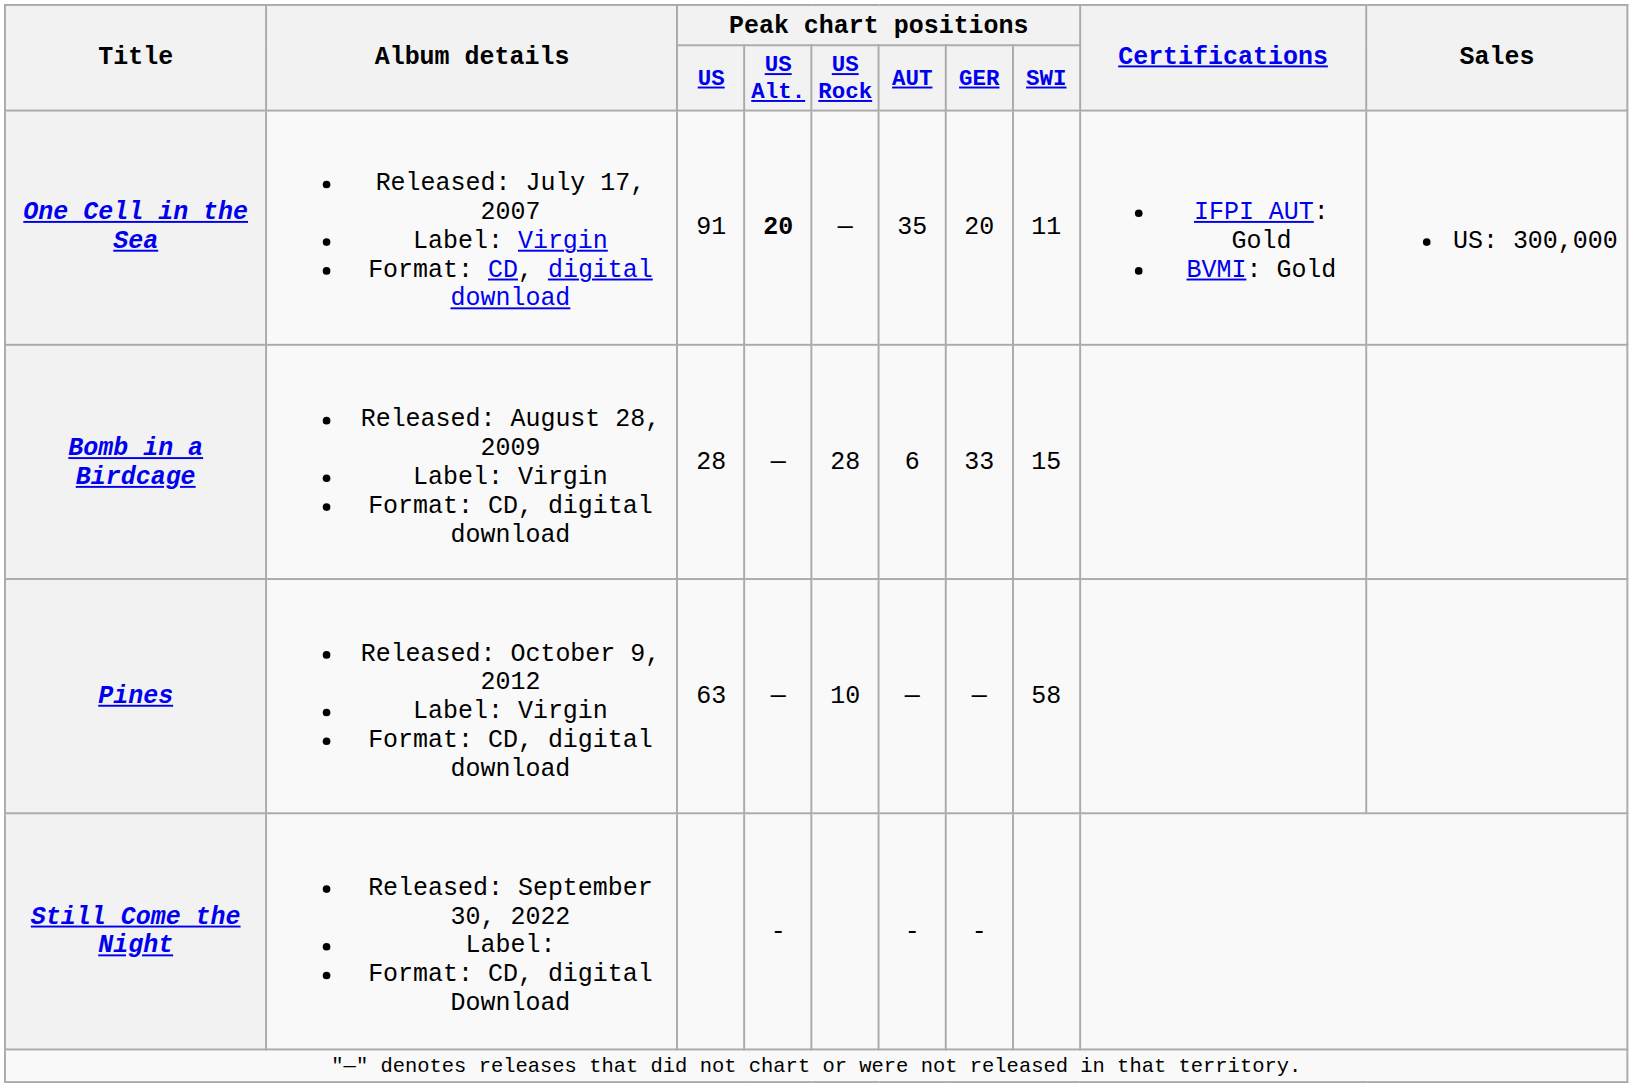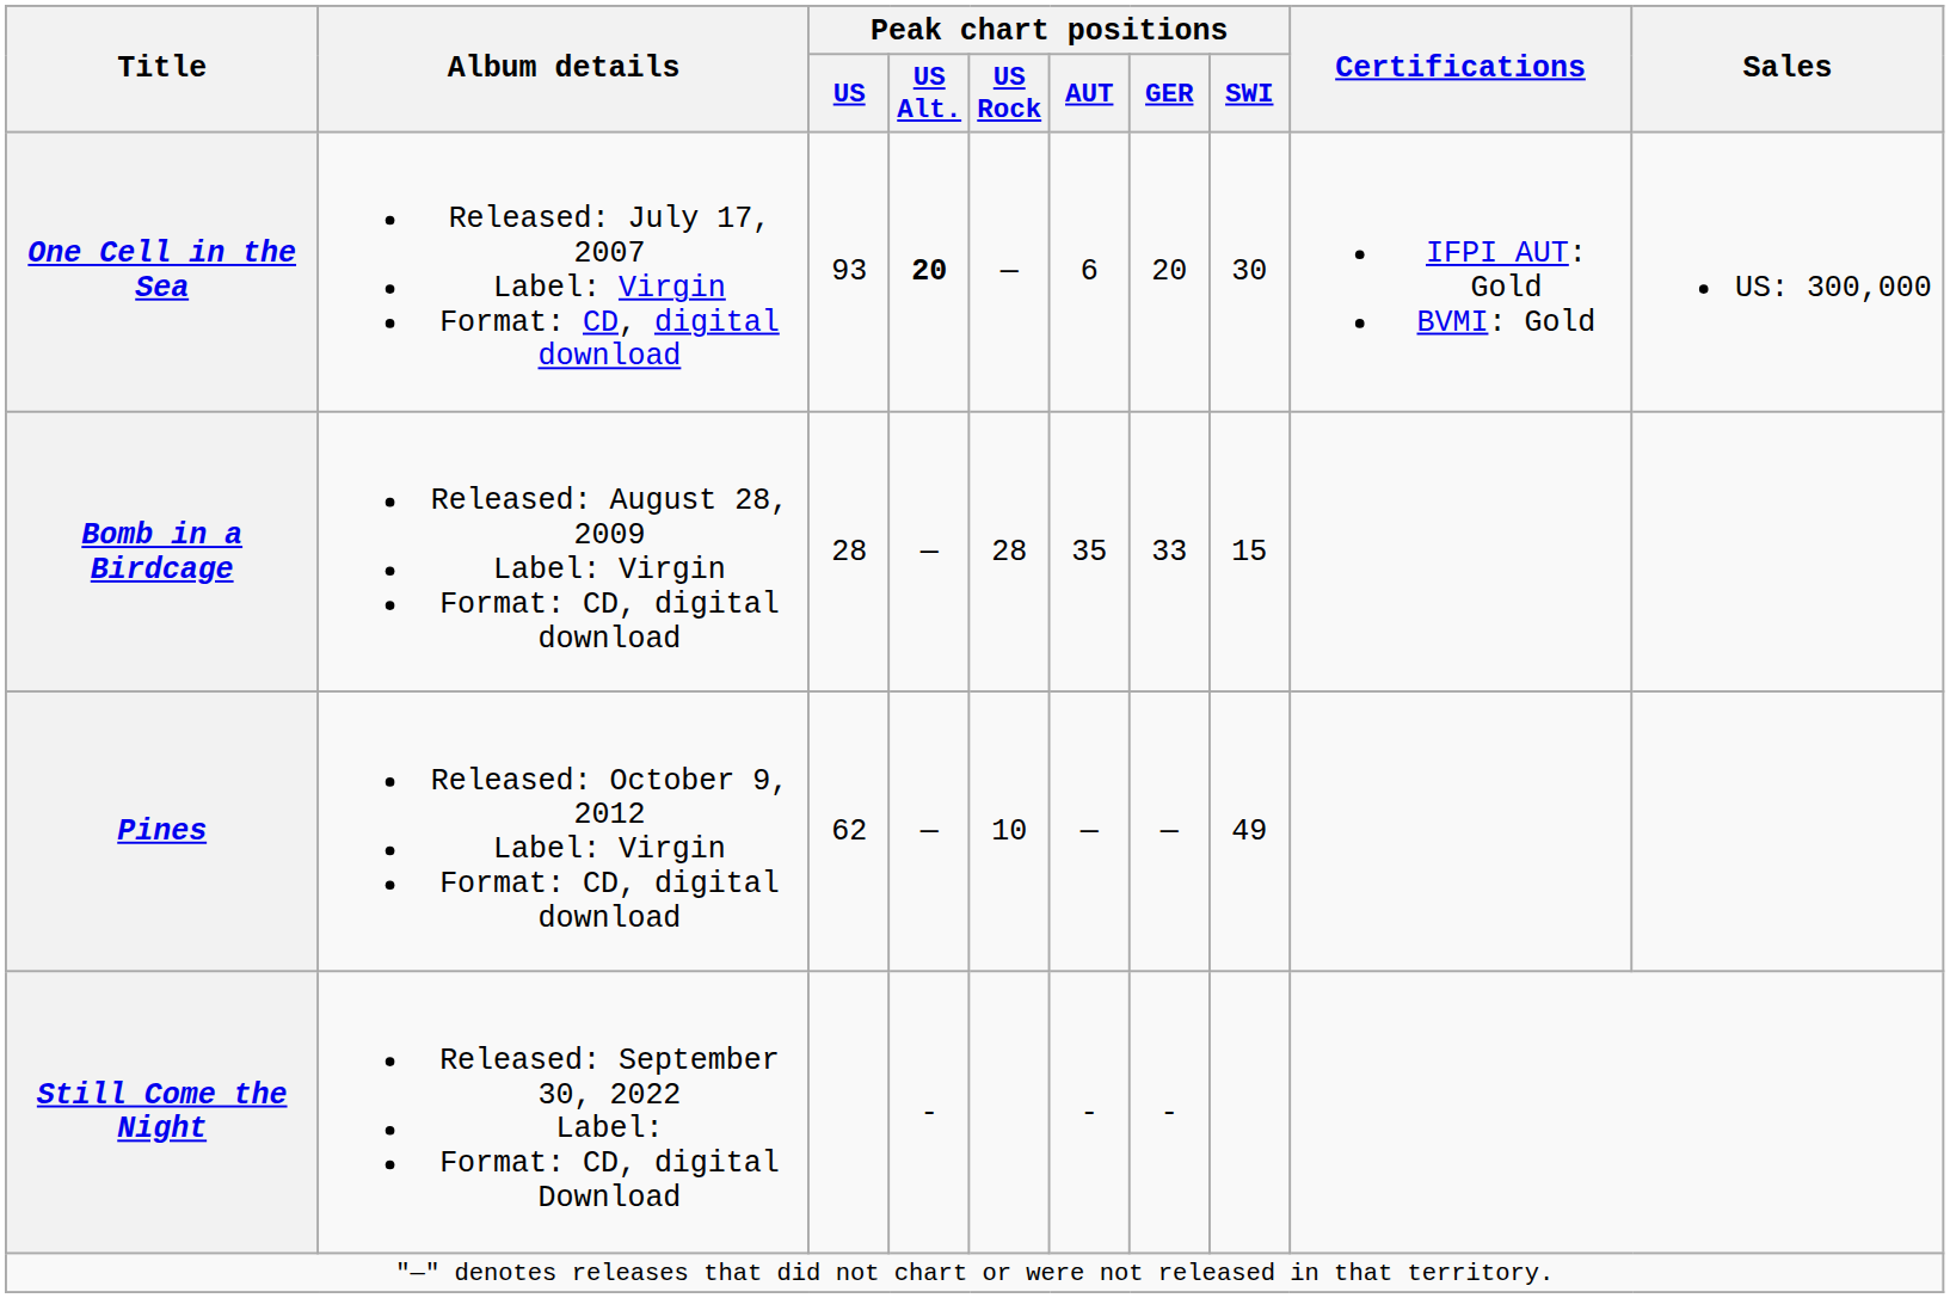One Cell in the Sea | Peak chart positions / US: 91 -> 93
One Cell in the Sea | Peak chart positions / AUT: 35 -> 6
One Cell in the Sea | Peak chart positions / SWI: 11 -> 30
Bomb in a Birdcage | Peak chart positions / AUT: 6 -> 35
Pines | Peak chart positions / US: 63 -> 62
Pines | Peak chart positions / SWI: 58 -> 49
